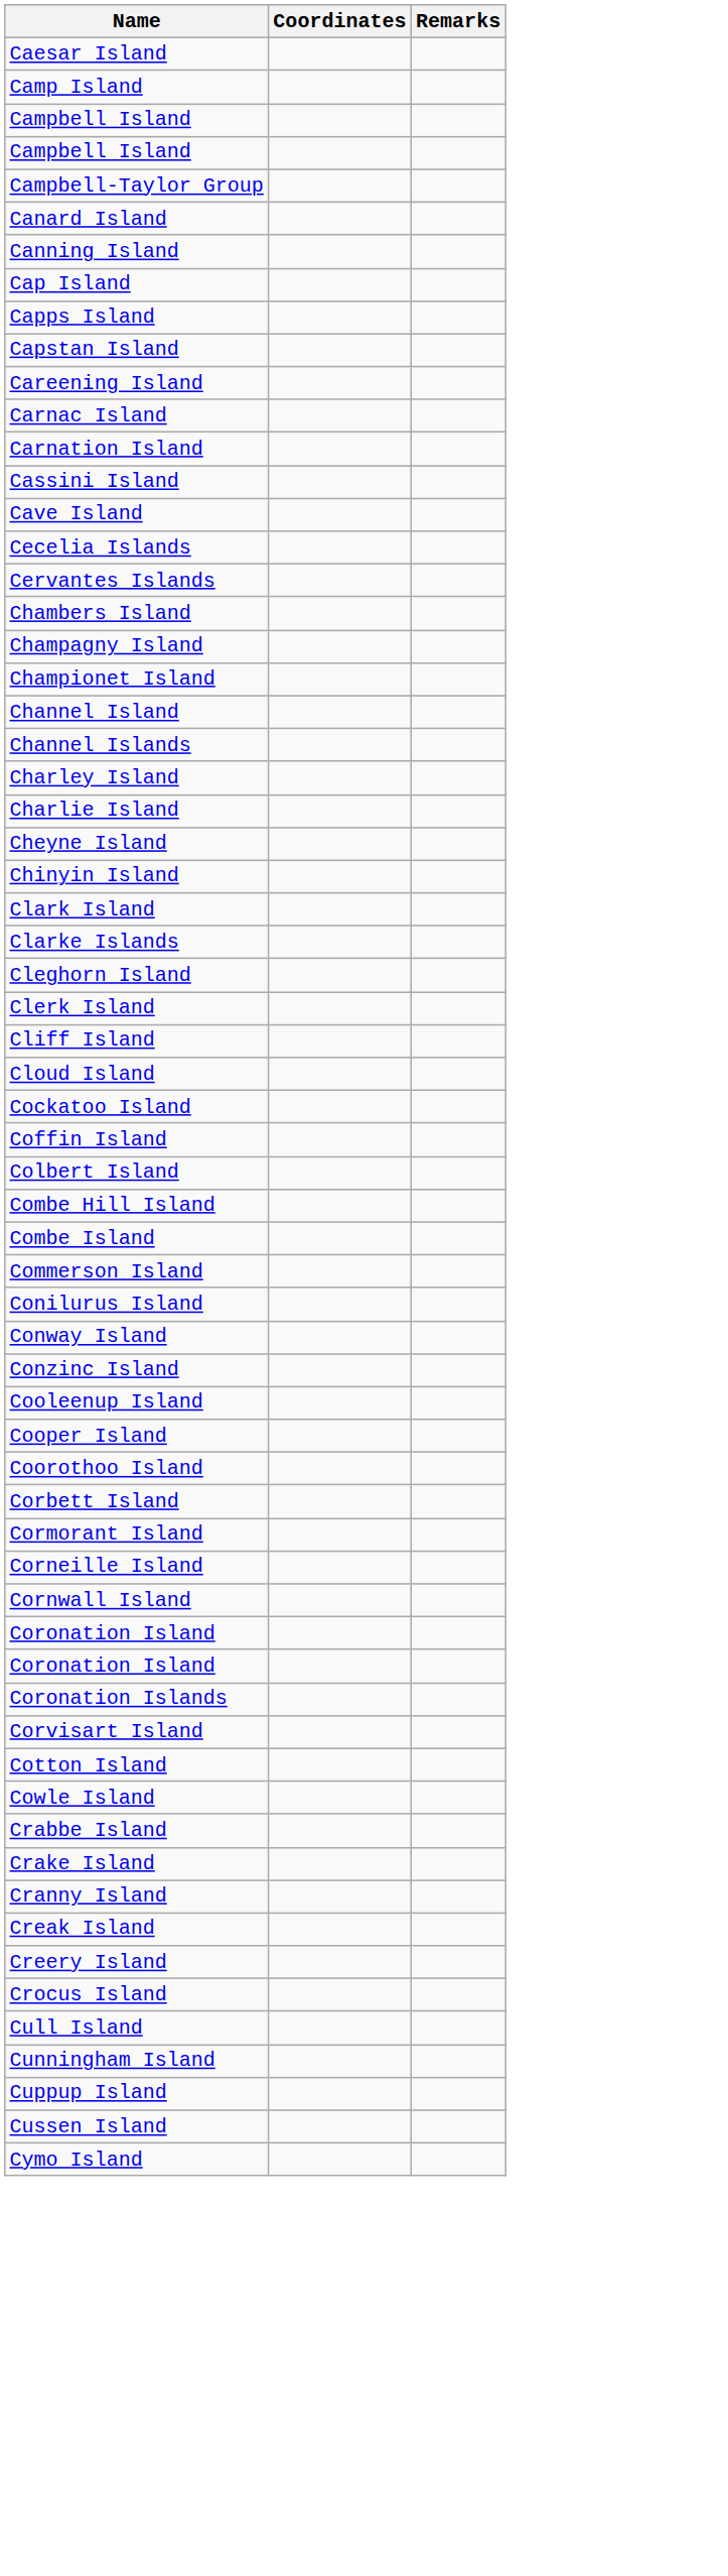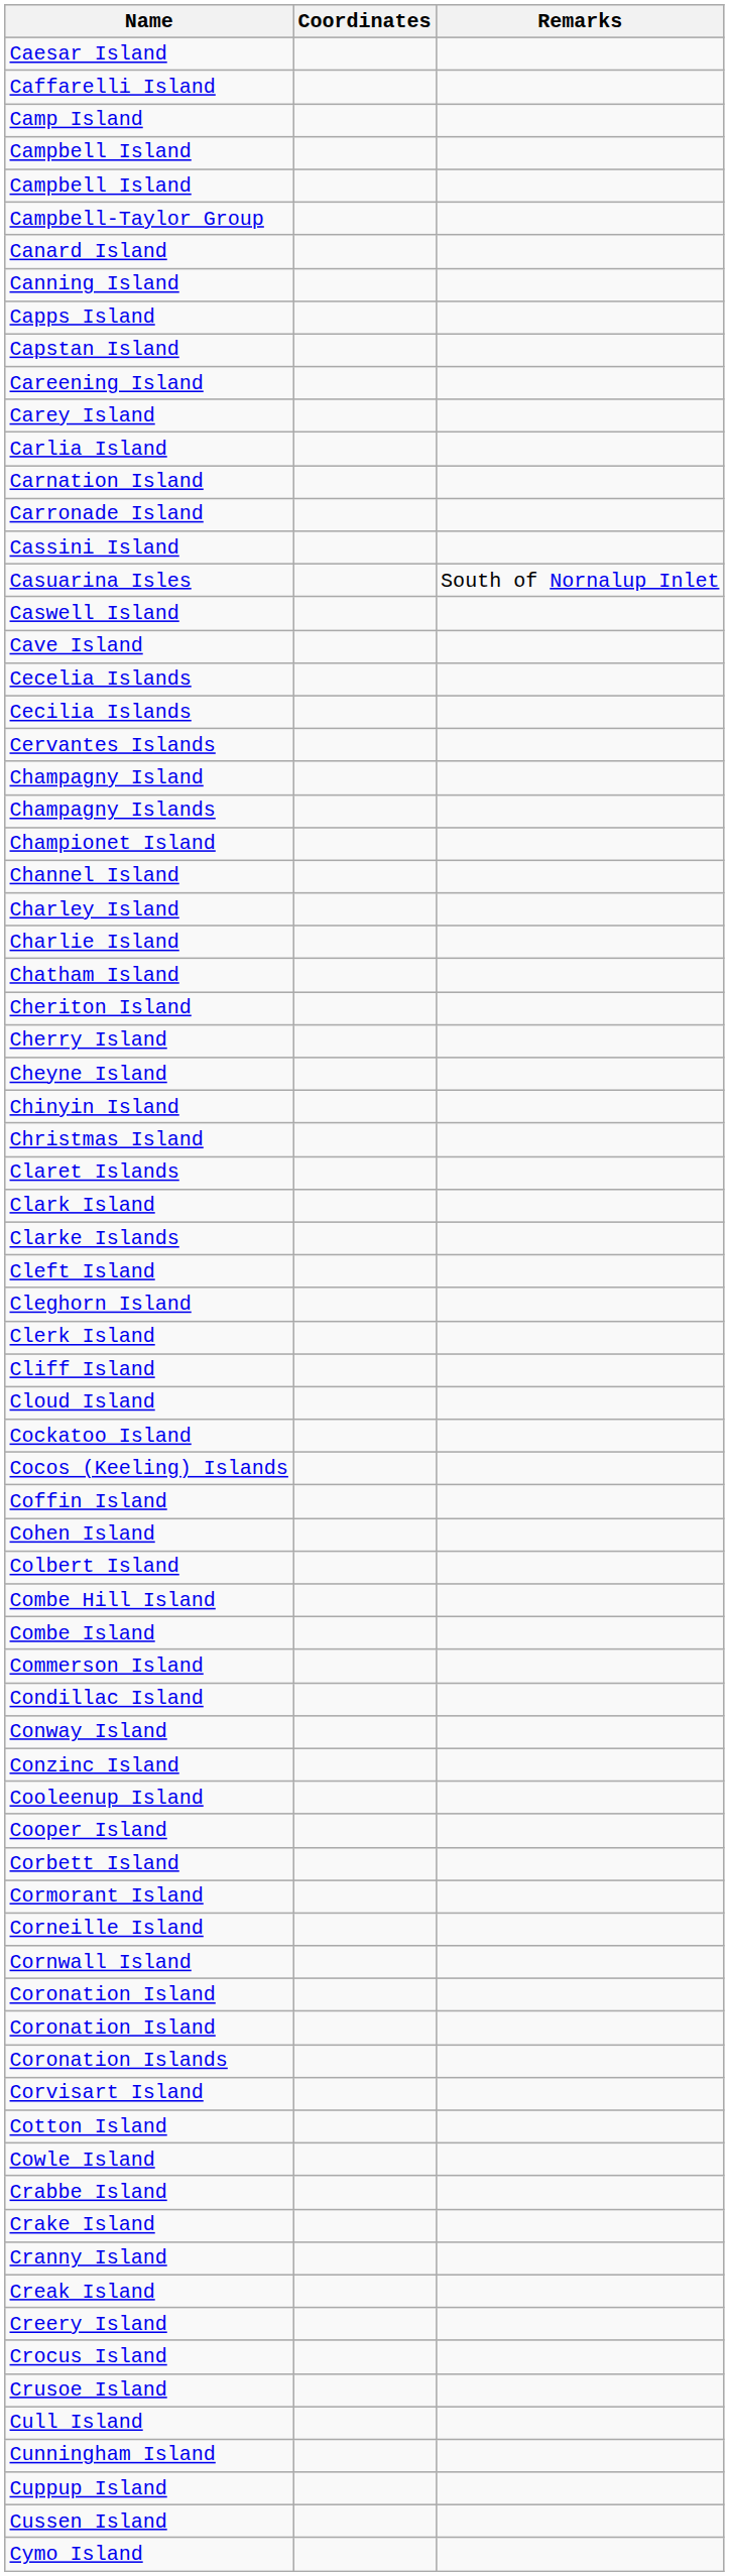+ row: Caffarelli Island
- row: Cap Island
+ row: Carey Island
+ row: Carlia Island
- row: Carnac Island
+ row: Carronade Island
+ row: Casuarina Isles | South of Nornalup Inlet
+ row: Caswell Island
+ row: Cecilia Islands
- row: Chambers Island
+ row: Champagny Islands
- row: Channel Islands
+ row: Chatham Island
+ row: Cheriton Island
+ row: Cherry Island
+ row: Christmas Island
+ row: Claret Islands
+ row: Cleft Island
+ row: Cocos (Keeling) Islands
+ row: Cohen Island
+ row: Condillac Island
- row: Conilurus Island
- row: Coorothoo Island
+ row: Crusoe Island
